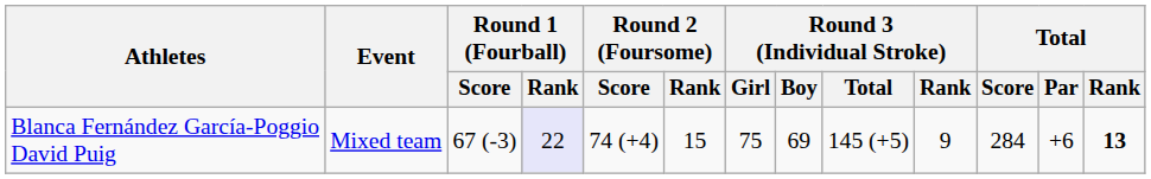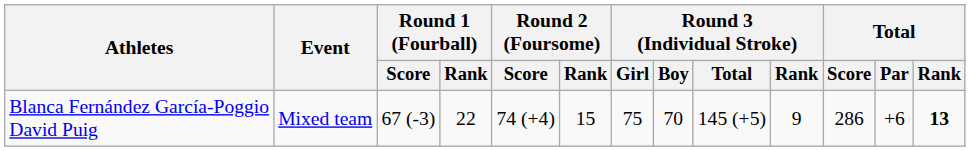Blanca Fernández García-Poggio David Puig | Round 1 (Fourball) / Rank: lavender background -> no background
Blanca Fernández García-Poggio David Puig | Round 3 (Individual Stroke) / Boy: 69 -> 70
Blanca Fernández García-Poggio David Puig | Total / Score: 284 -> 286
